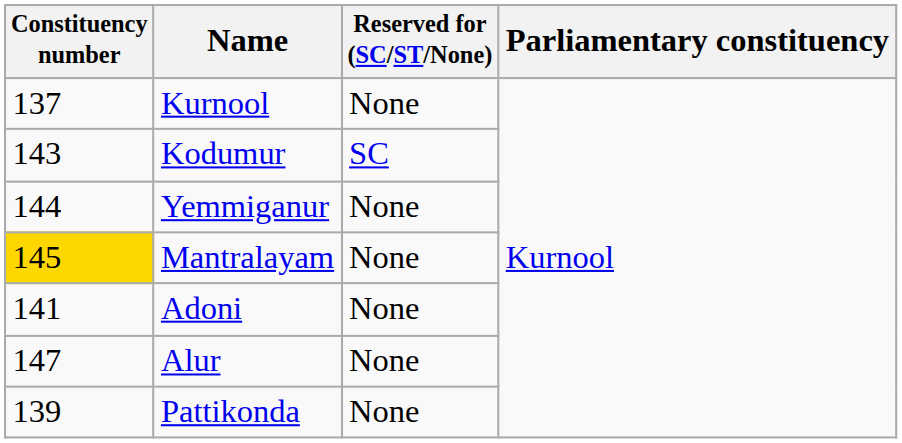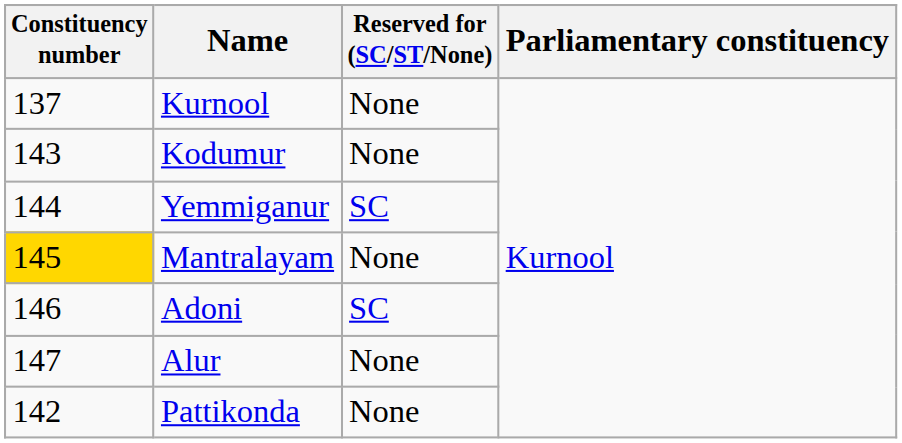Kodumur | Reserved for (SC/ST/None): SC -> None
Yemmiganur | Reserved for (SC/ST/None): None -> SC
Adoni | Constituency number: 141 -> 146
Adoni | Reserved for (SC/ST/None): None -> SC
Pattikonda | Constituency number: 139 -> 142
